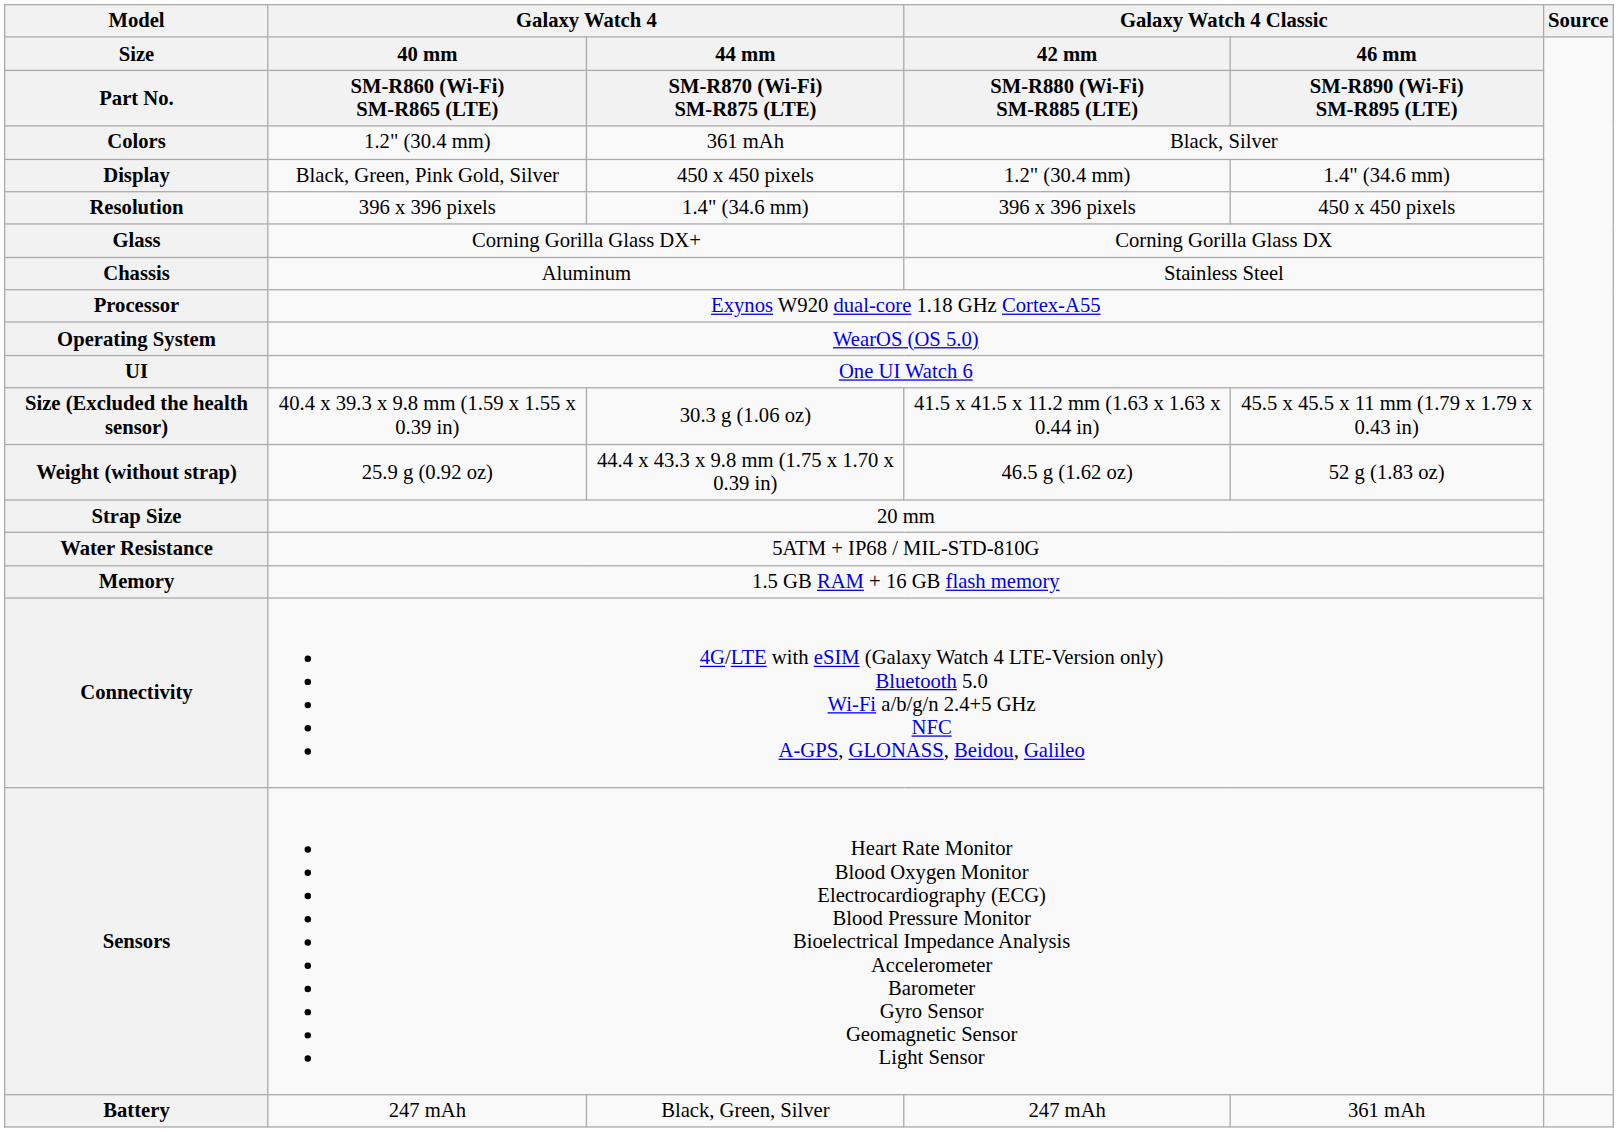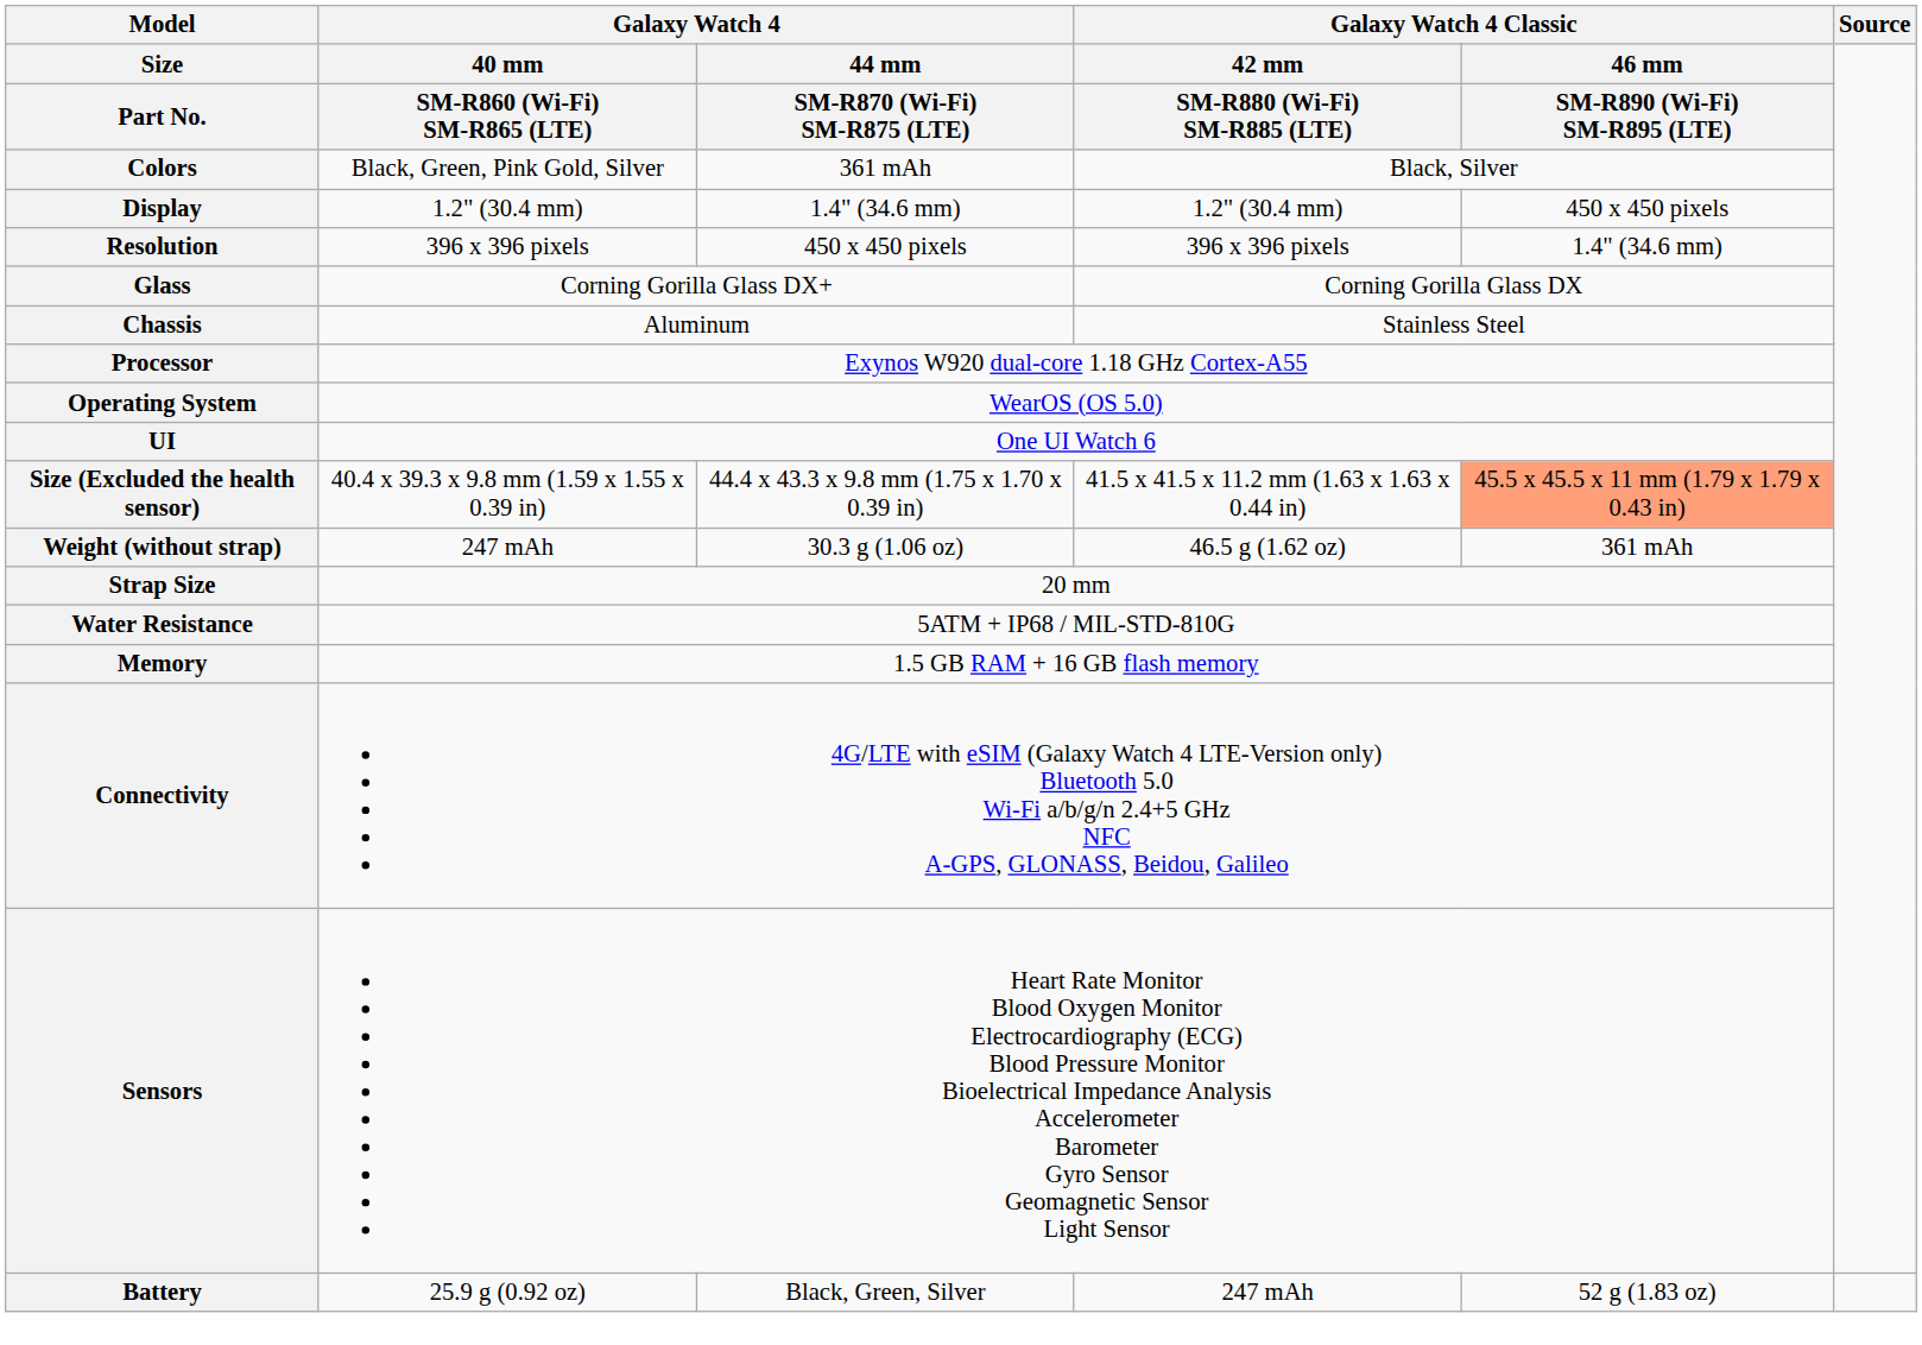Colors | column 2: 1.2" (30.4 mm) -> Black, Green, Pink Gold, Silver
Display | column 2: Black, Green, Pink Gold, Silver -> 1.2" (30.4 mm)
Display | column 3: 450 x 450 pixels -> 1.4" (34.6 mm)
Display | column 5: 1.4" (34.6 mm) -> 450 x 450 pixels
Resolution | column 3: 1.4" (34.6 mm) -> 450 x 450 pixels
Resolution | column 5: 450 x 450 pixels -> 1.4" (34.6 mm)
Size (Excluded the health sensor) | column 3: 30.3 g (1.06 oz) -> 44.4 x 43.3 x 9.8 mm (1.75 x 1.70 x 0.39 in)
Size (Excluded the health sensor) | column 5: no background -> lightsalmon background
Weight (without strap) | column 2: 25.9 g (0.92 oz) -> 247 mAh
Weight (without strap) | column 3: 44.4 x 43.3 x 9.8 mm (1.75 x 1.70 x 0.39 in) -> 30.3 g (1.06 oz)
Weight (without strap) | column 5: 52 g (1.83 oz) -> 361 mAh
Battery | column 2: 247 mAh -> 25.9 g (0.92 oz)
Battery | column 5: 361 mAh -> 52 g (1.83 oz)
